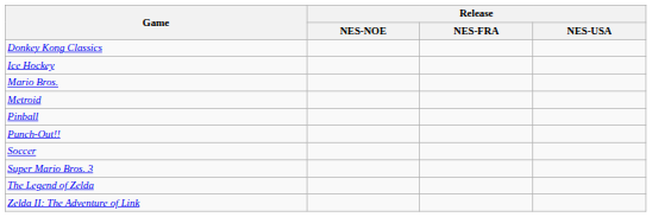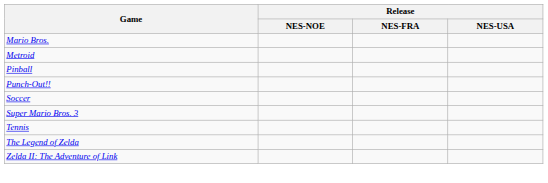- row: Donkey Kong Classics
- row: Ice Hockey
+ row: Tennis
